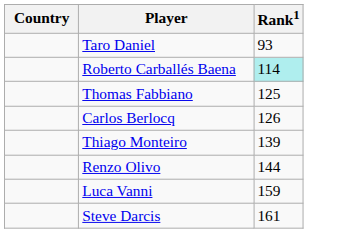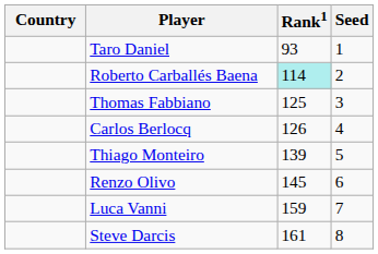+ column: Seed | 1 | 2 | 3 | 4 | 5 | 6 | 7 | 8
Renzo Olivo | Rank1: 144 -> 145
